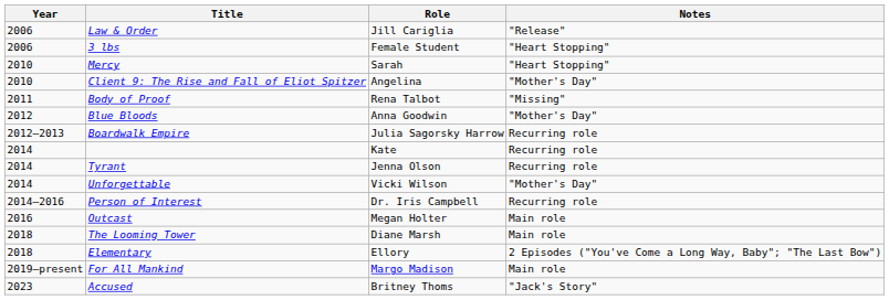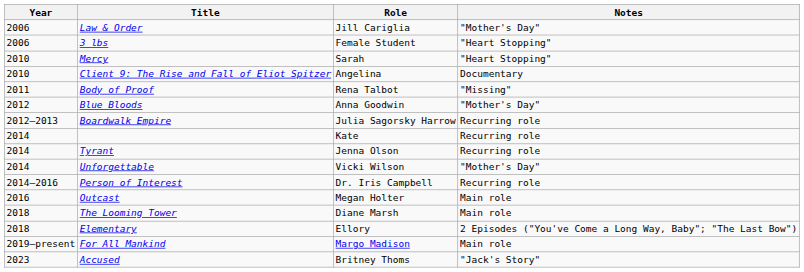Law & Order | Notes: "Release" -> "Mother's Day"
Client 9: The Rise and Fall of Eliot Spitzer | Notes: "Mother's Day" -> Documentary
